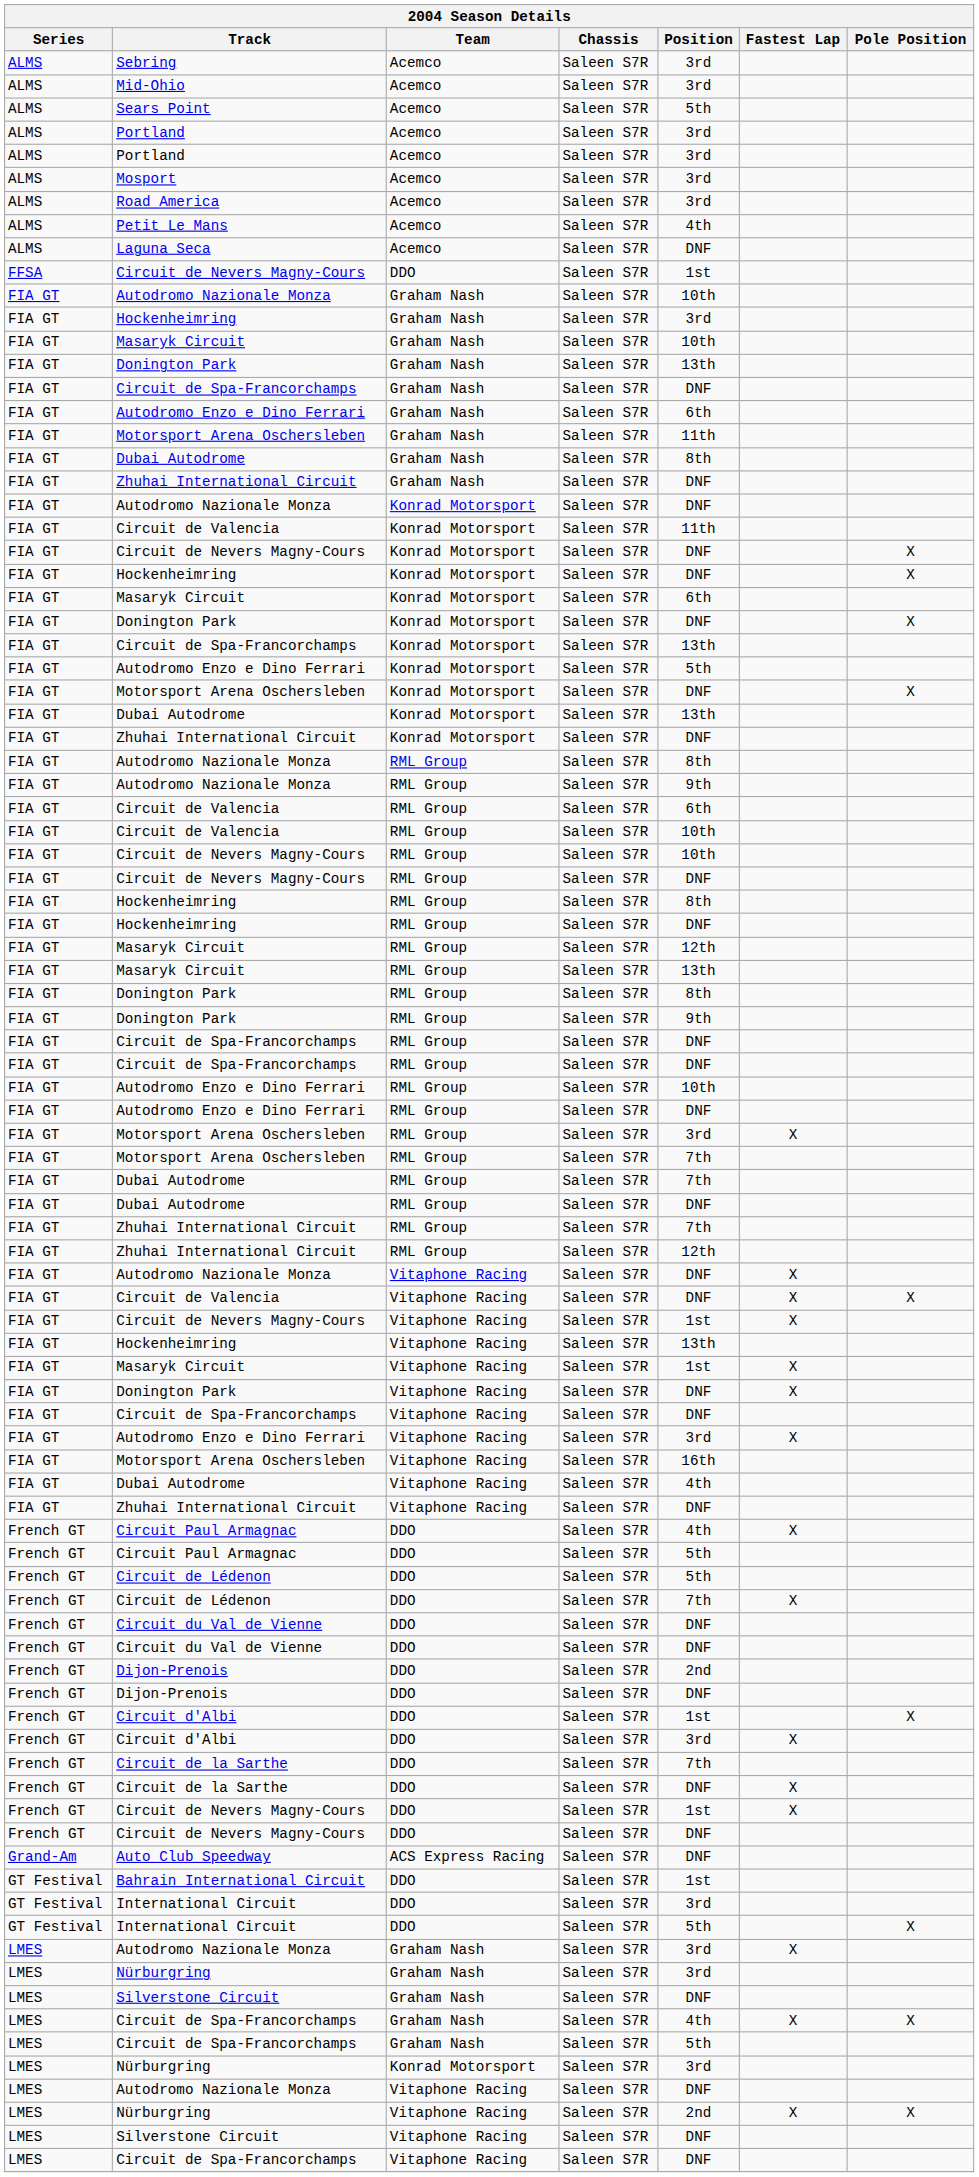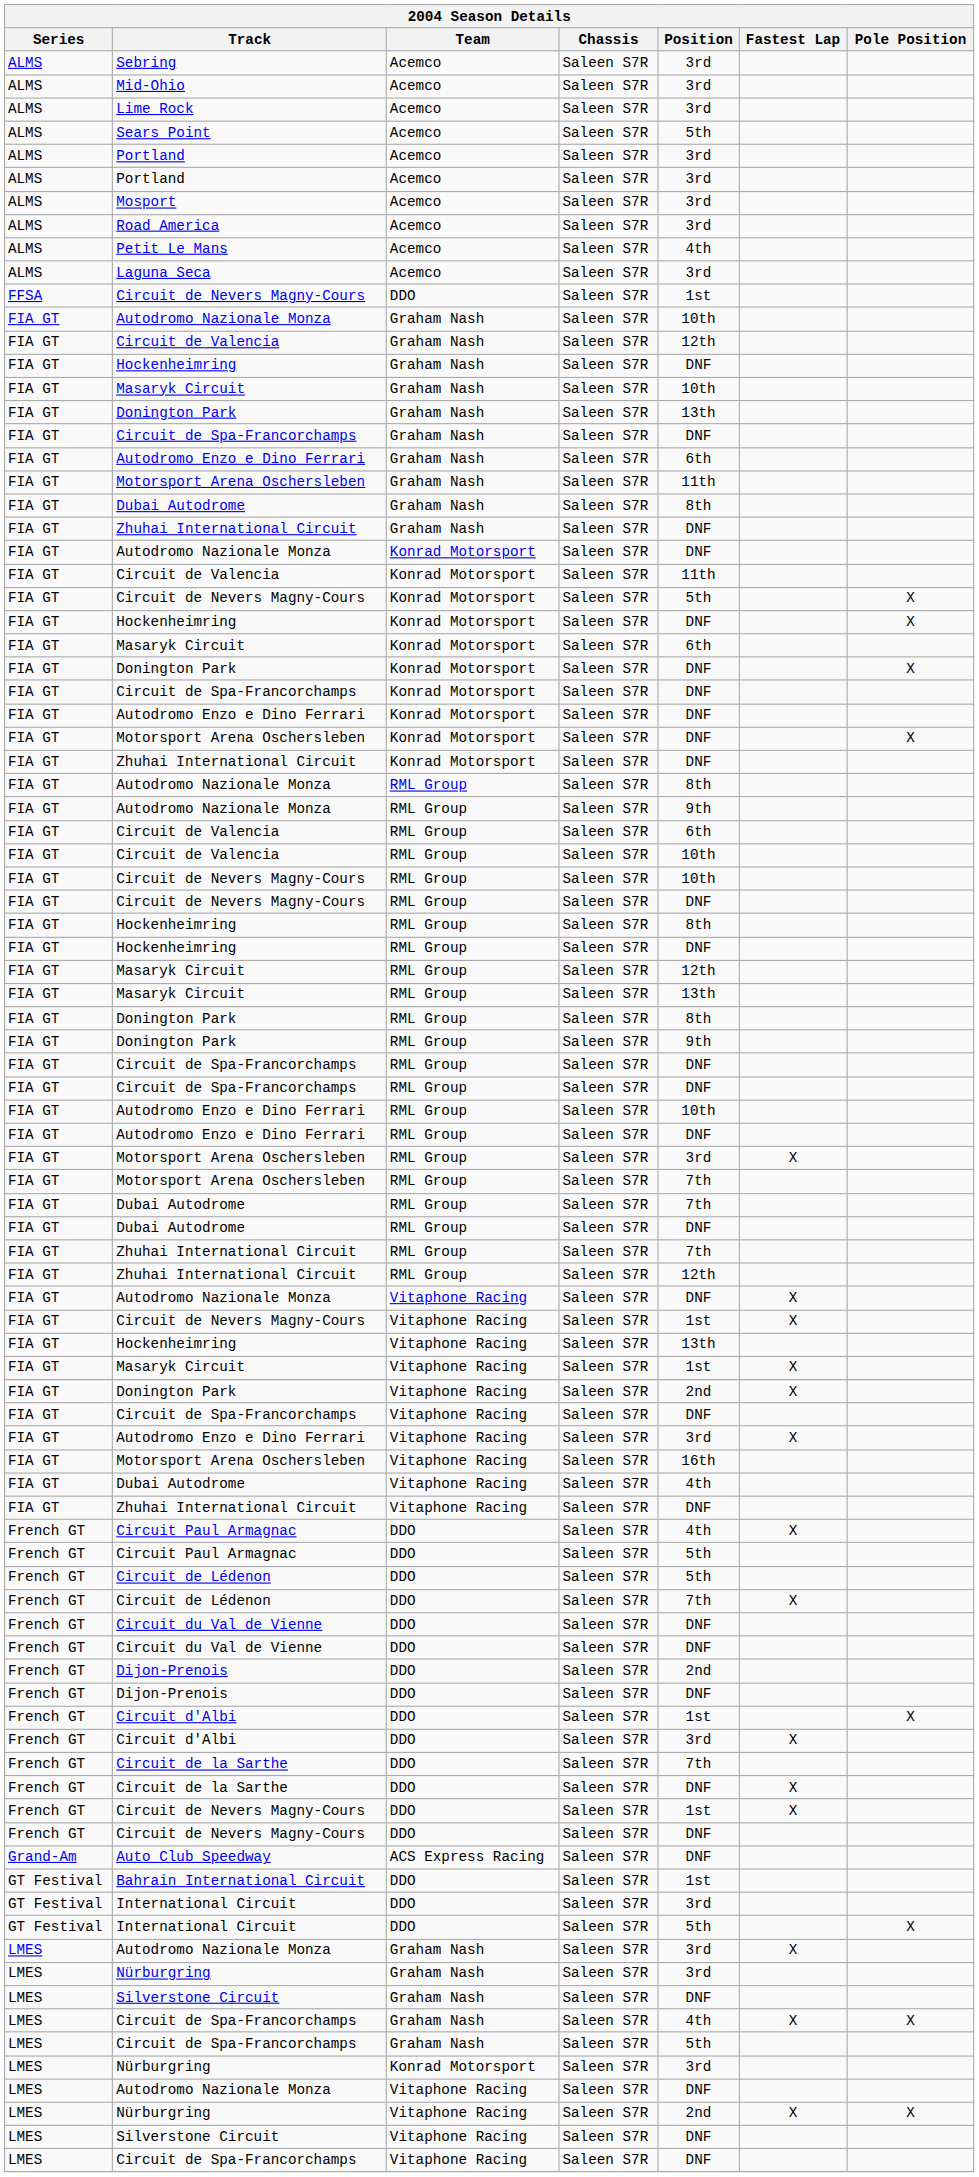+ row: ALMS | Lime Rock | Acemco | Saleen S7R | 3rd
Laguna Seca | Position: DNF -> 3rd
+ row: FIA GT | Circuit de Valencia | Graham Nash | Saleen S7R | 12th
Hockenheimring / Graham Nash | Position: 3rd -> DNF
Circuit de Nevers Magny-Cours / Konrad Motorsport | Position: DNF -> 5th
Circuit de Spa-Francorchamps / Konrad Motorsport | Position: 13th -> DNF
Autodromo Enzo e Dino Ferrari / Konrad Motorsport | Position: 5th -> DNF
- row: FIA GT | Dubai Autodrome | Konrad Motorsport | Saleen S7R | 13th
- row: FIA GT | Circuit de Valencia | Vitaphone Racing | Saleen S7R | DNF | X | X
Donington Park / Vitaphone Racing | Position: DNF -> 2nd
